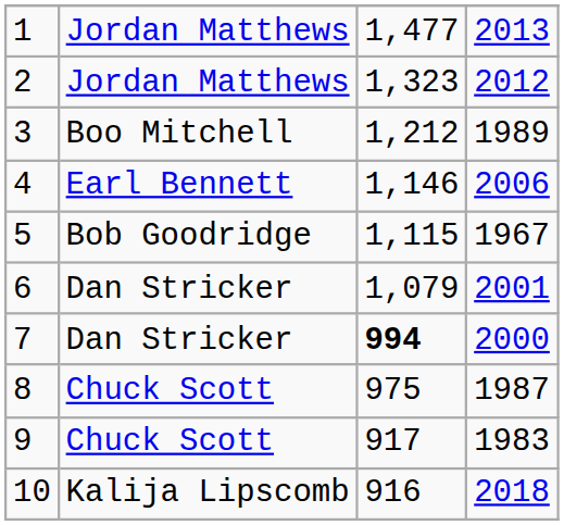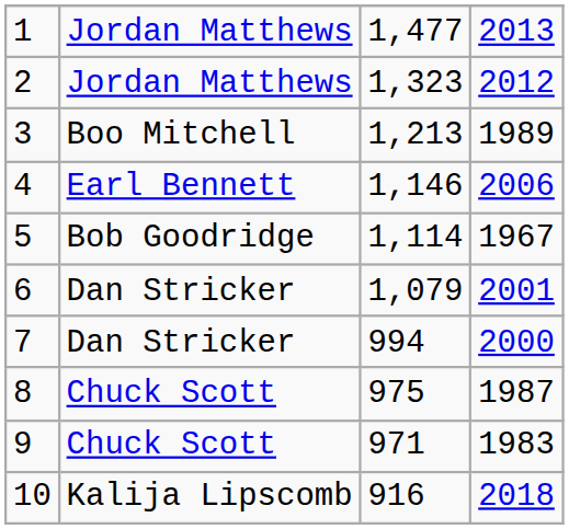3 | column 3: 1,212 -> 1,213
5 | column 3: 1,115 -> 1,114
7 | column 3: bold -> normal
9 | column 3: 917 -> 971
